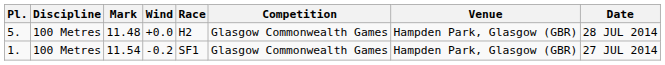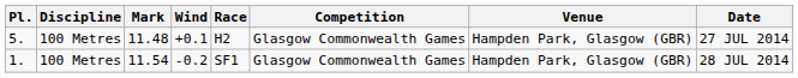5. | Wind: +0.0 -> +0.1
5. | Date: 28 JUL 2014 -> 27 JUL 2014
1. | Date: 27 JUL 2014 -> 28 JUL 2014
